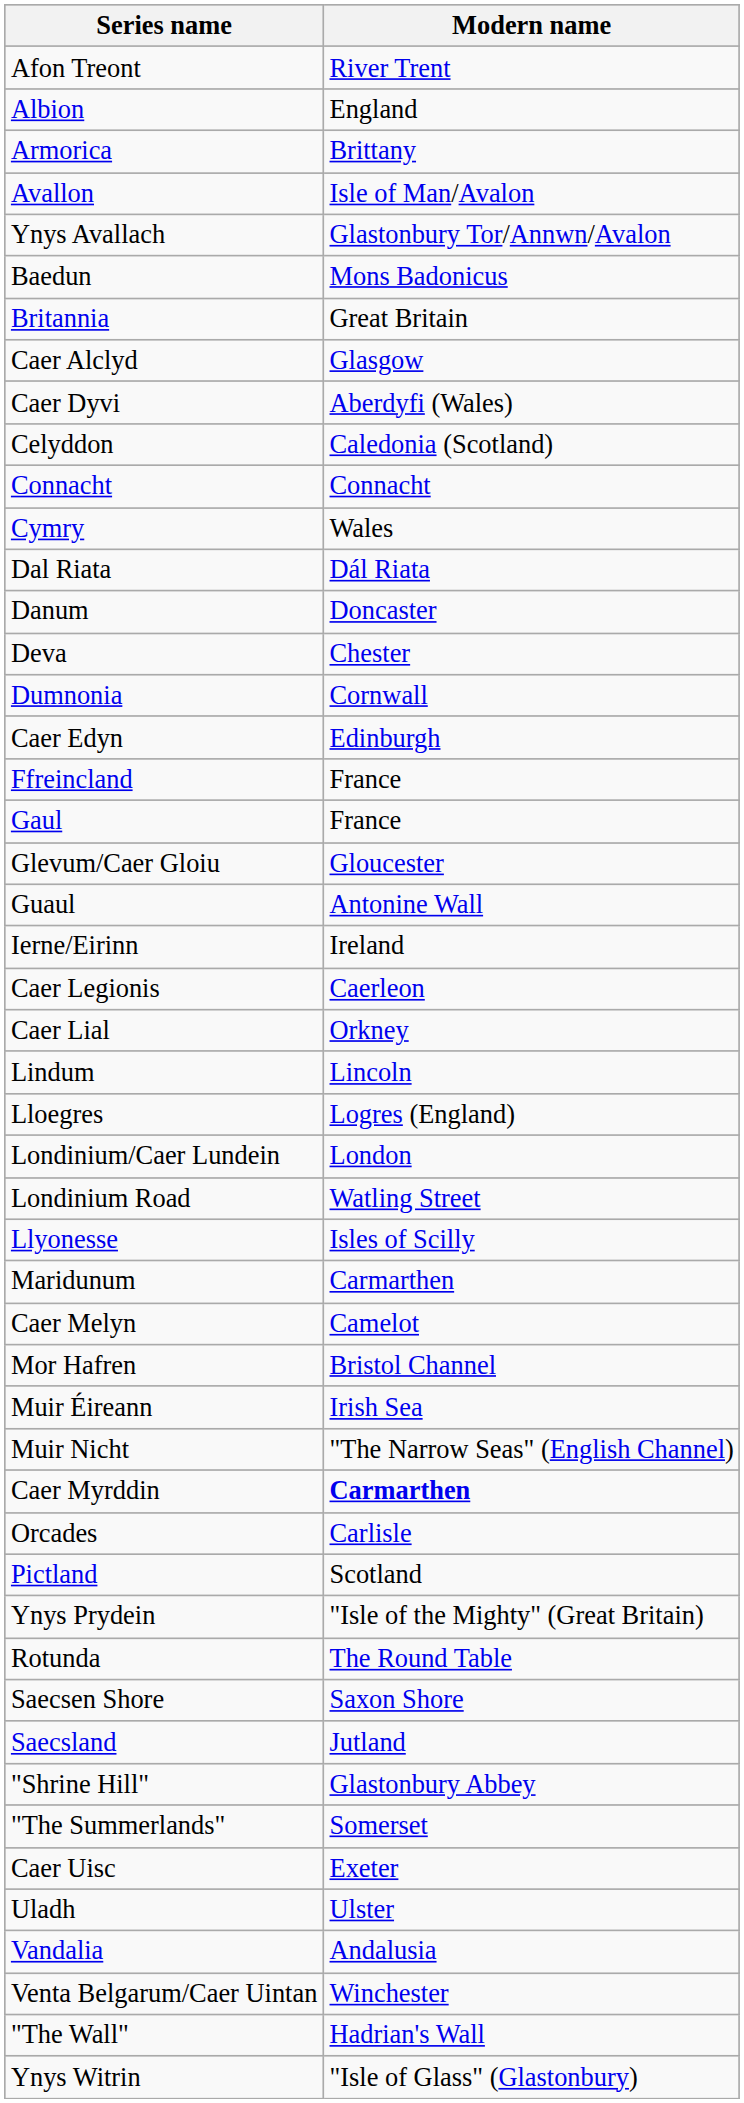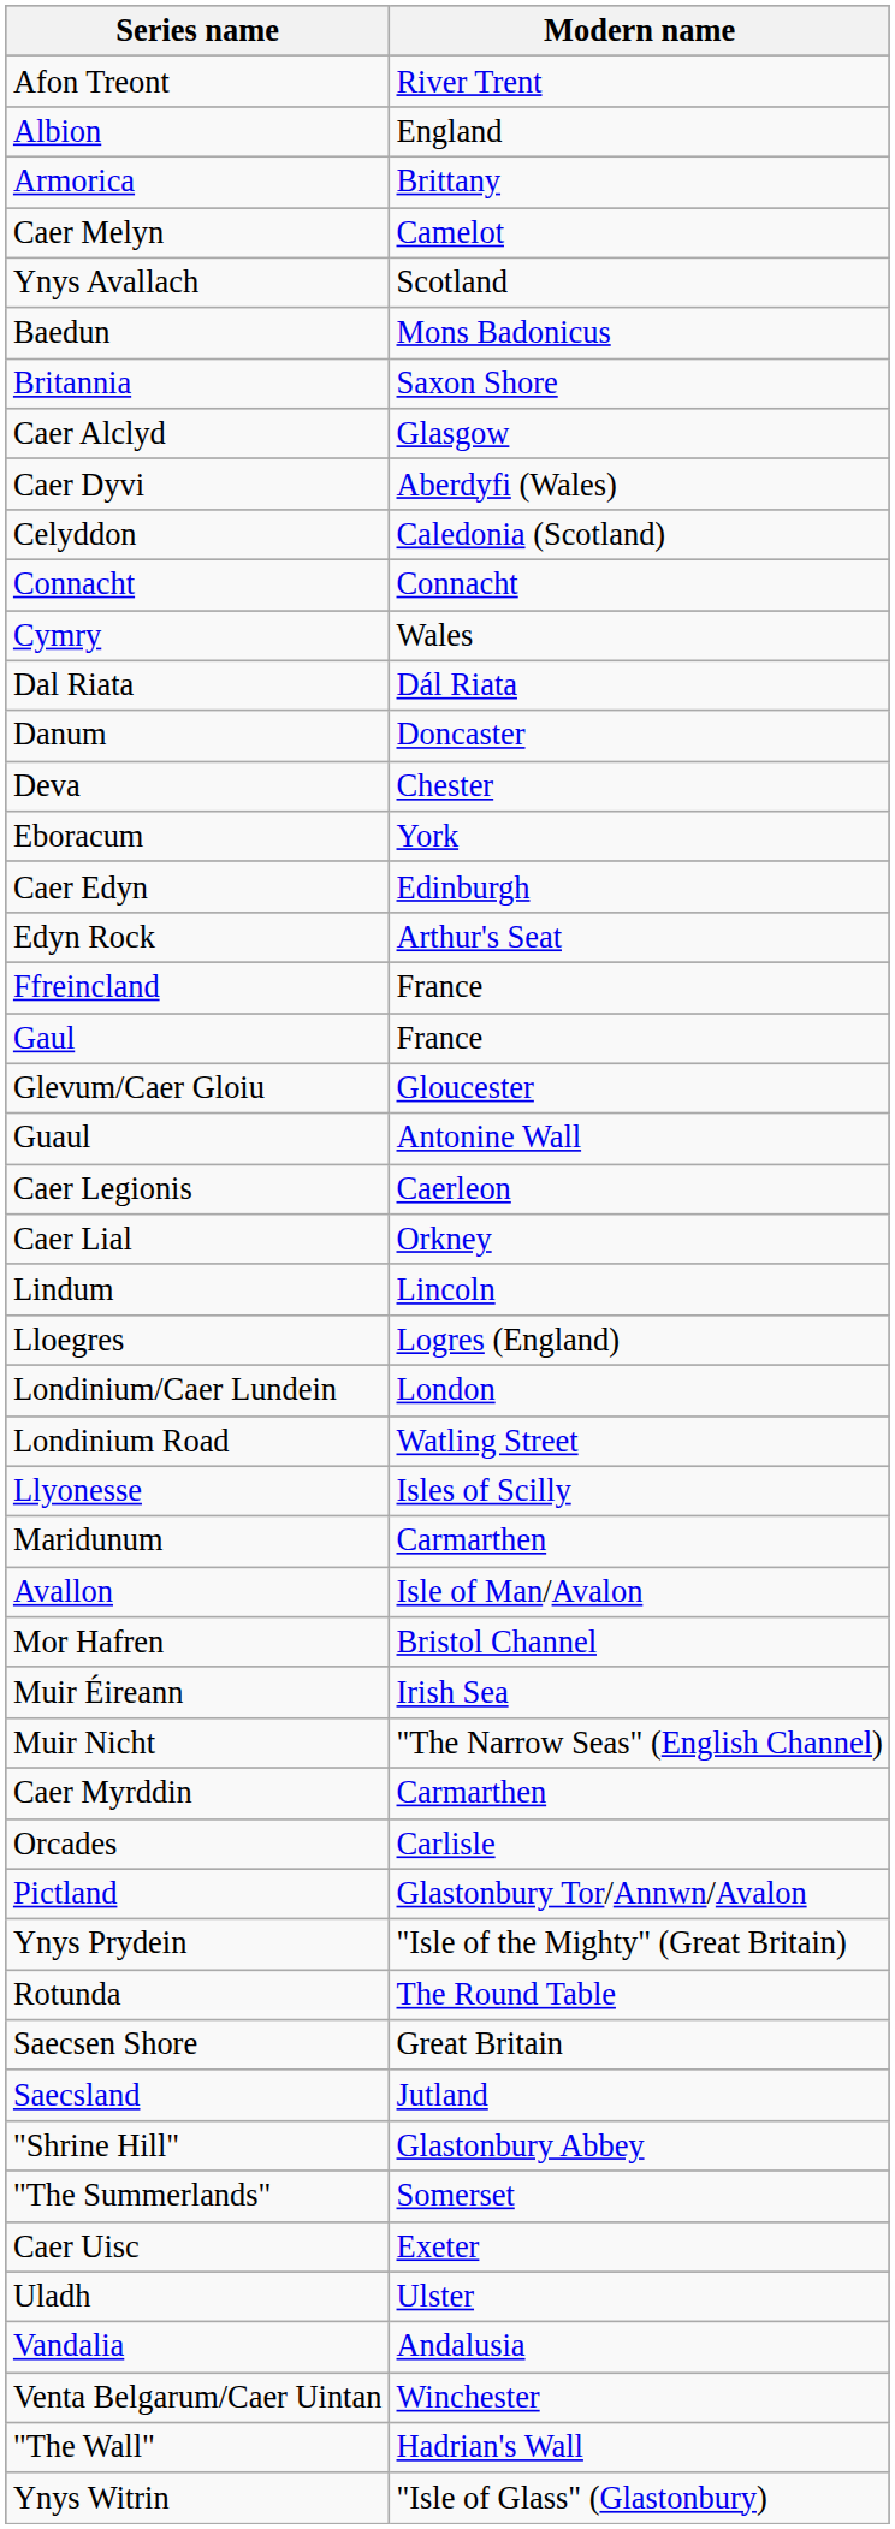rows swapped: Avallon <-> Caer Melyn
Ynys Avallach | Modern name: Glastonbury Tor/Annwn/Avalon -> Scotland
Britannia | Modern name: Great Britain -> Saxon Shore
- row: Dumnonia | Cornwall
+ row: Eboracum | York
+ row: Edyn Rock | Arthur's Seat
- row: Ierne/Eirinn | Ireland
Caer Myrddin | Modern name: bold -> normal
Pictland | Modern name: Scotland -> Glastonbury Tor/Annwn/Avalon
Saecsen Shore | Modern name: Saxon Shore -> Great Britain
